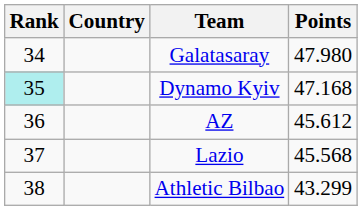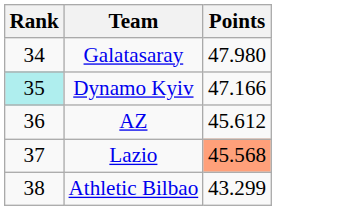- column: Country
Dynamo Kyiv | Points: 47.168 -> 47.166
Lazio | Points: no background -> lightsalmon background
